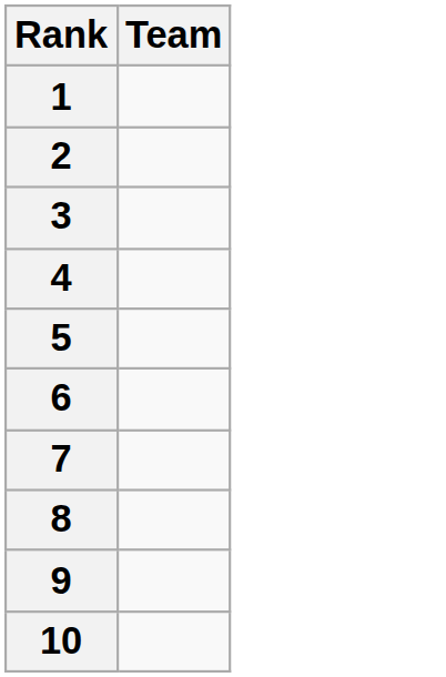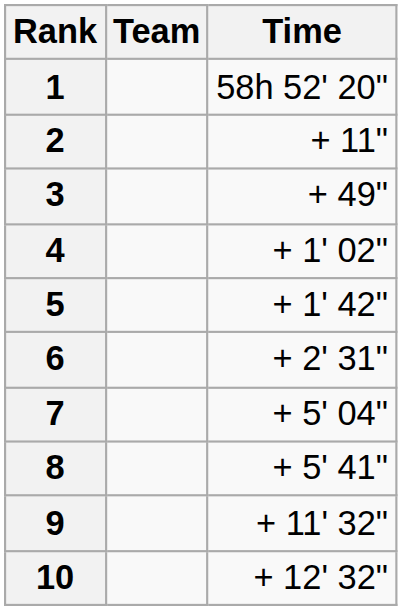+ column: Time | 58h 52' 20" | + 11" | + 49" | + 1' 02" | + 1' 42" | + 2' 31" | + 5' 04" | + 5' 41" | + 11' 32" | + 12' 32"
